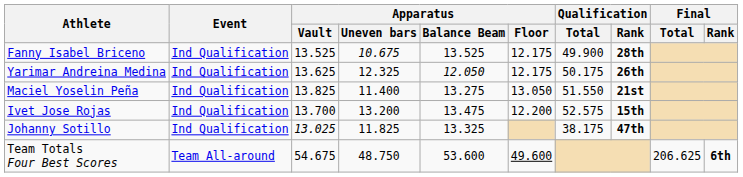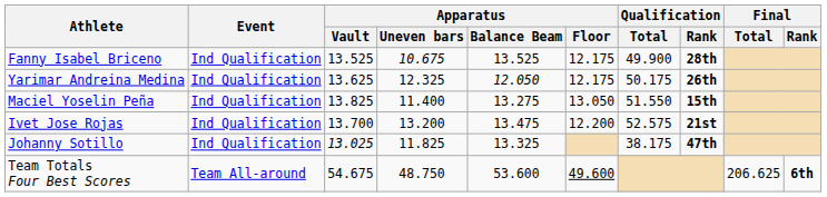Maciel Yoselin Peña | Qualification / Rank: 21st -> 15th
Ivet Jose Rojas | Qualification / Rank: 15th -> 21st
